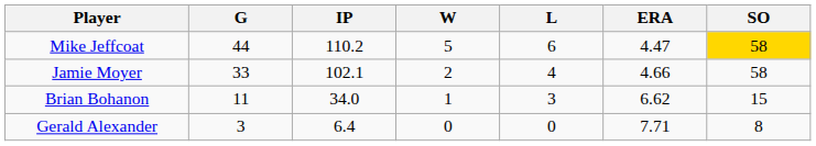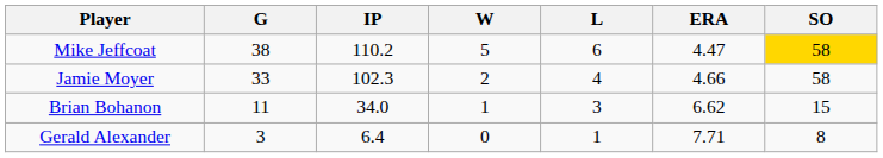Mike Jeffcoat | G: 44 -> 38
Jamie Moyer | IP: 102.1 -> 102.3
Gerald Alexander | L: 0 -> 1
